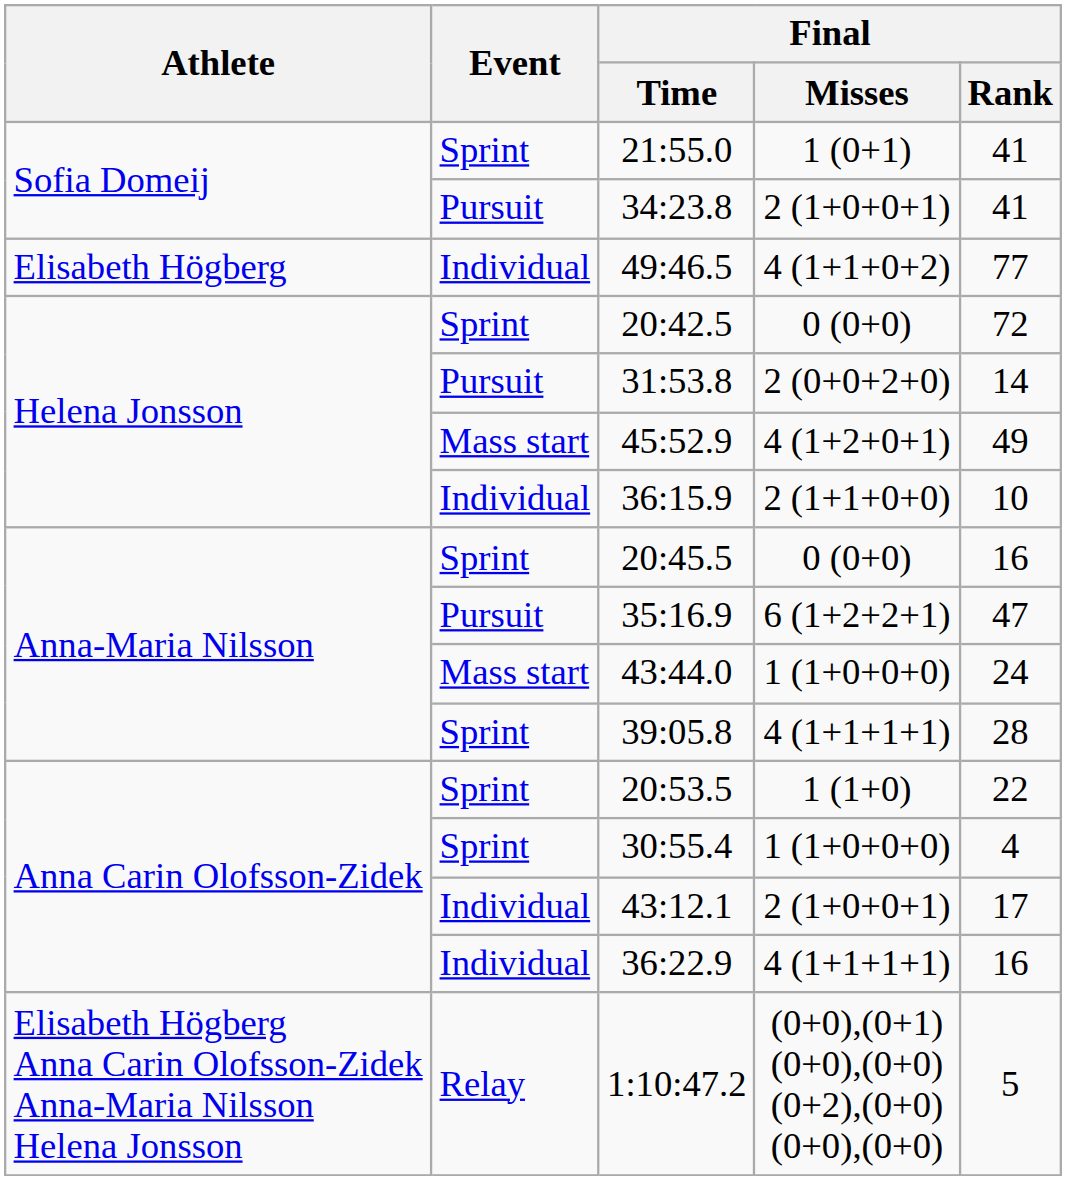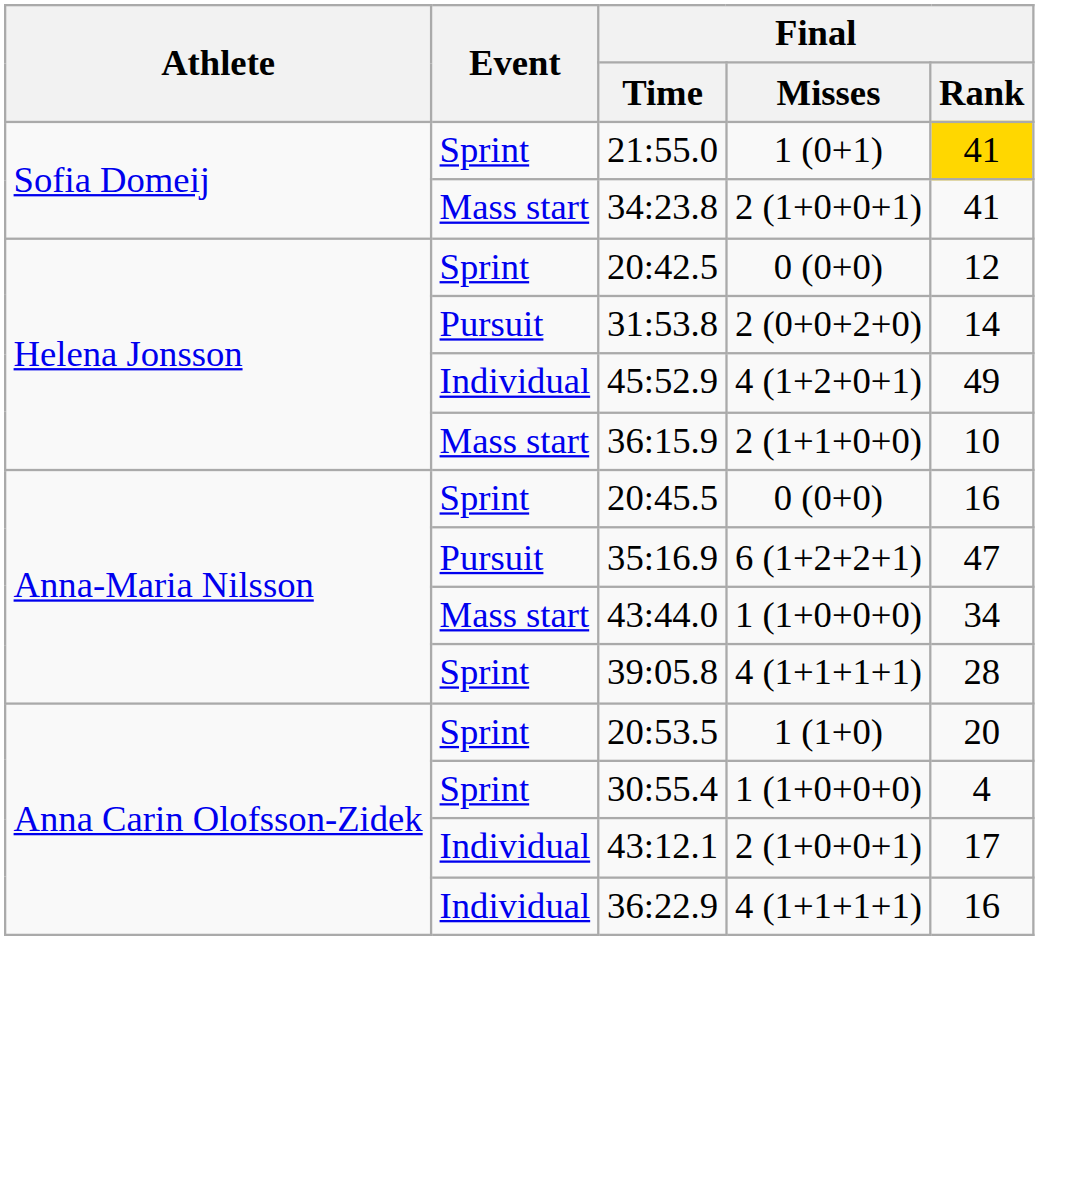21:55.0 | Final / Rank: no background -> gold background
34:23.8 | Event: Pursuit -> Mass start
- row: Elisabeth Högberg | Individual | 49:46.5 | 4 (1+1+0+2) | 77
20:42.5 | Final / Rank: 72 -> 12
45:52.9 | Event: Mass start -> Individual
36:15.9 | Event: Individual -> Mass start
43:44.0 | Final / Rank: 24 -> 34
20:53.5 | Final / Rank: 22 -> 20
- row: Elisabeth Högberg Anna Carin Olofsson-Zidek Anna-Maria Nilsson Helena Jonsson | Relay | 1:10:47.2 | (0+0),(0+1) (0+0),(0+0) (0+2),(0+0) (0+0),(0+0) | 5
